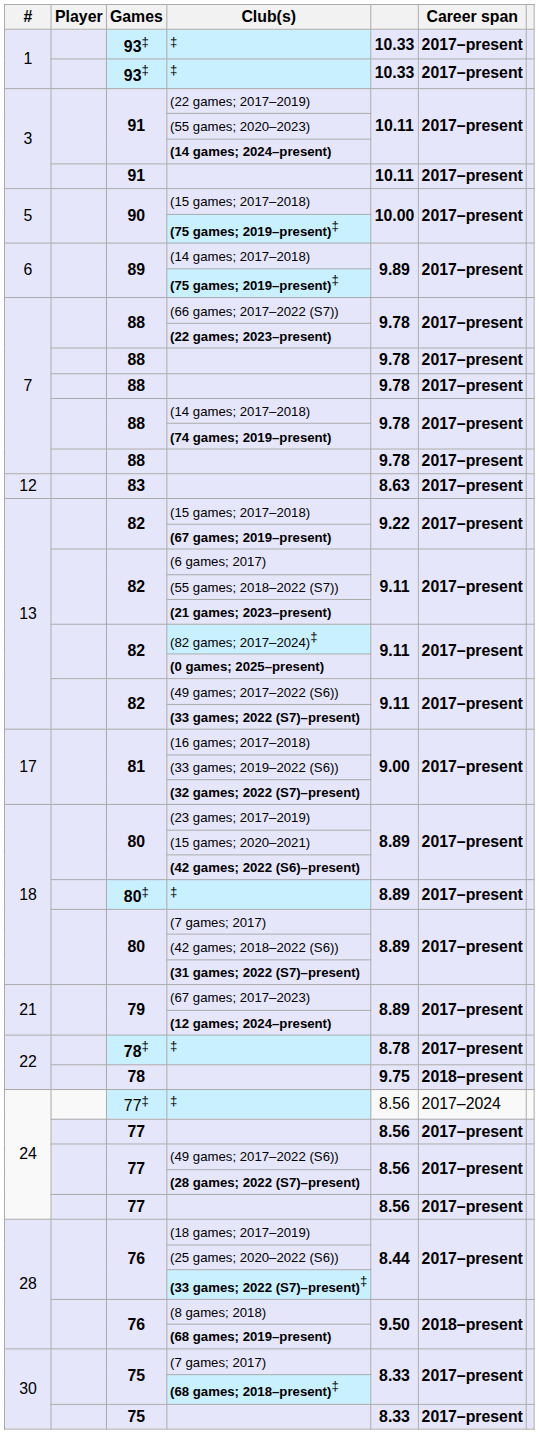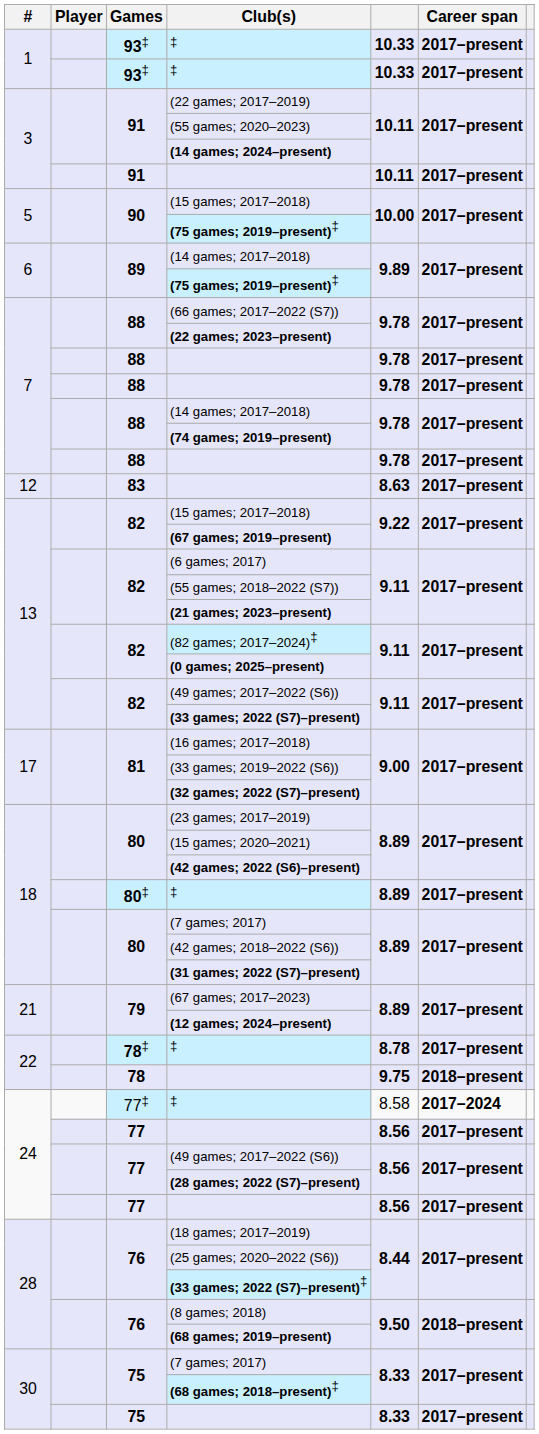77‡ / ‡ | column 5: 8.56 -> 8.58
77‡ / ‡ | Career span: normal -> bold
